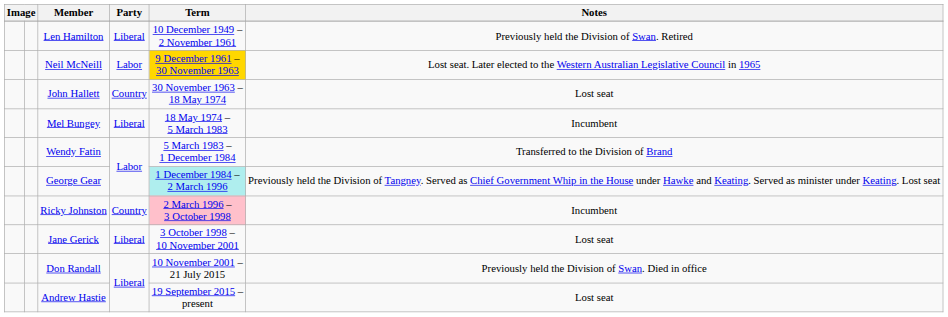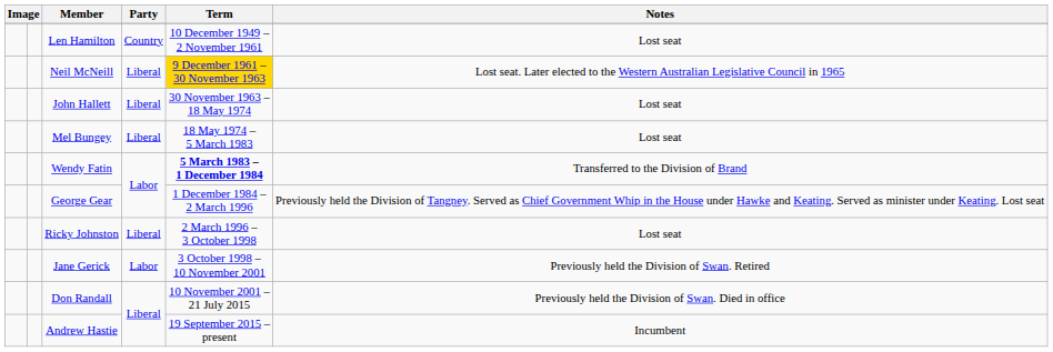Len Hamilton | Party: Liberal -> Country
Len Hamilton | Notes: Previously held the Division of Swan. Retired -> Lost seat
Neil McNeill | Party: Labor -> Liberal
John Hallett | Party: Country -> Liberal
Mel Bungey | Notes: Incumbent -> Lost seat
Wendy Fatin | Term: normal -> bold
George Gear | Term: paleturquoise background -> no background
Ricky Johnston | Party: Country -> Liberal
Ricky Johnston | Term: pink background -> no background
Ricky Johnston | Notes: Incumbent -> Lost seat
Jane Gerick | Party: Liberal -> Labor
Jane Gerick | Notes: Lost seat -> Previously held the Division of Swan. Retired
Andrew Hastie | Notes: Lost seat -> Incumbent
